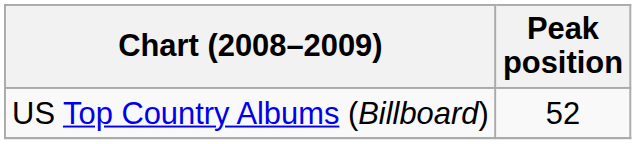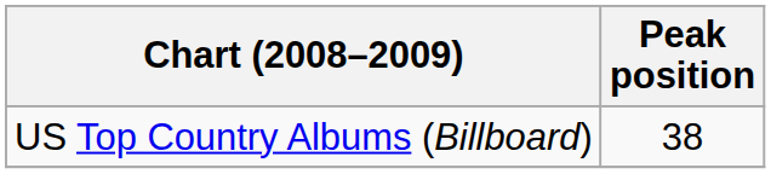US Top Country Albums (Billboard) | Peak position: 52 -> 38
